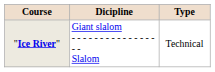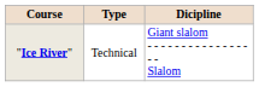columns swapped: Dicipline <-> Type
